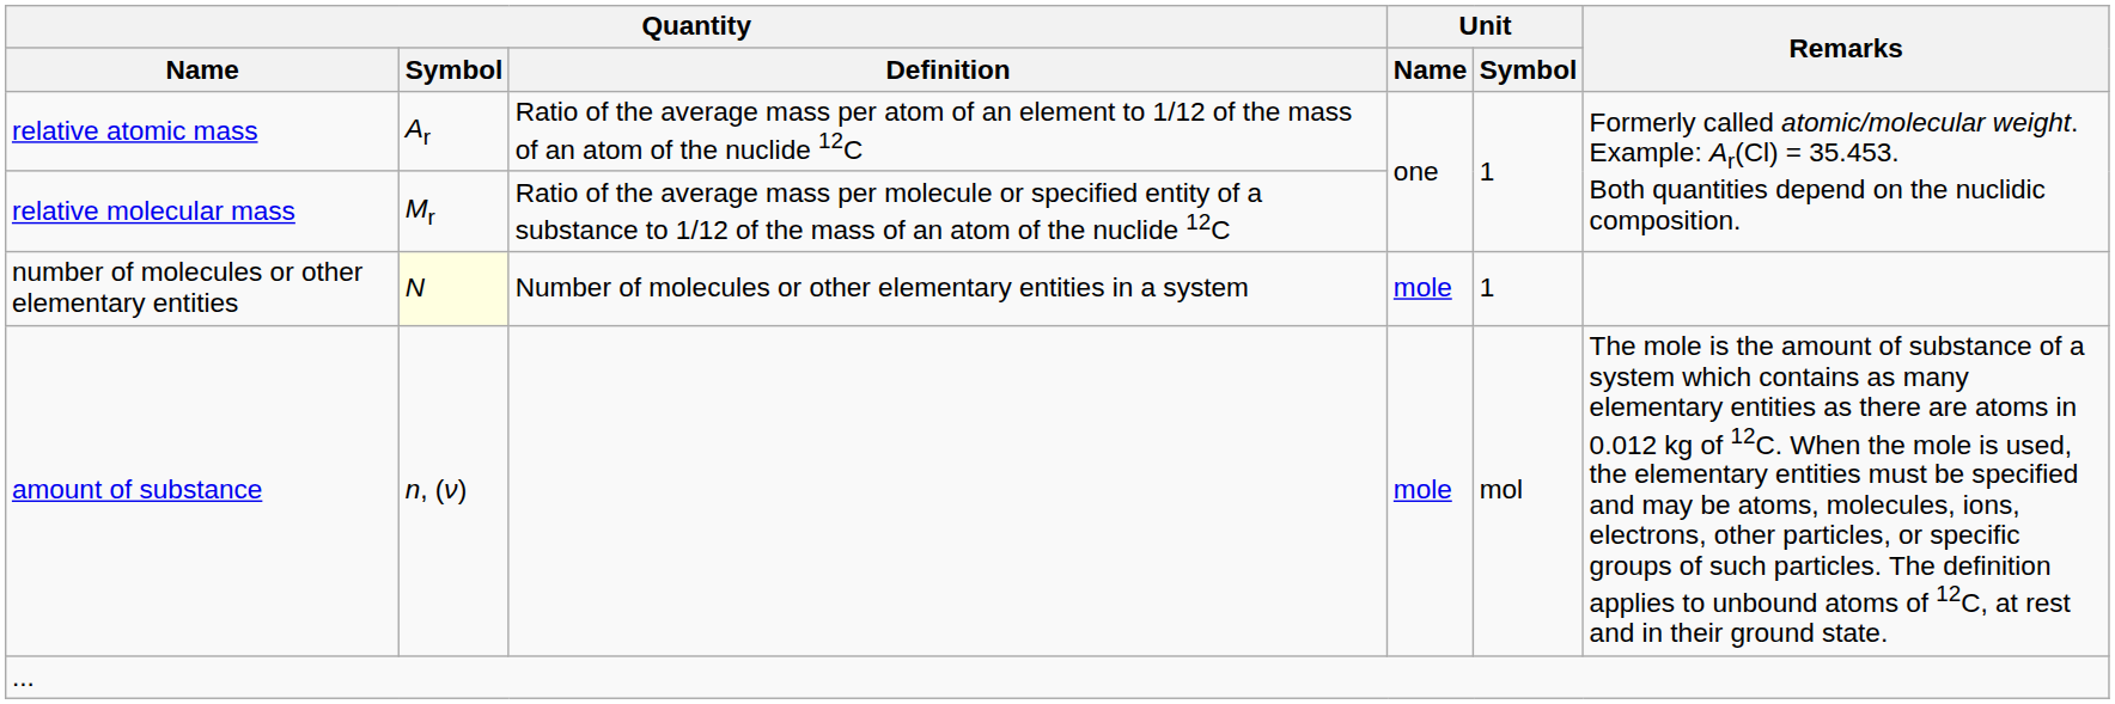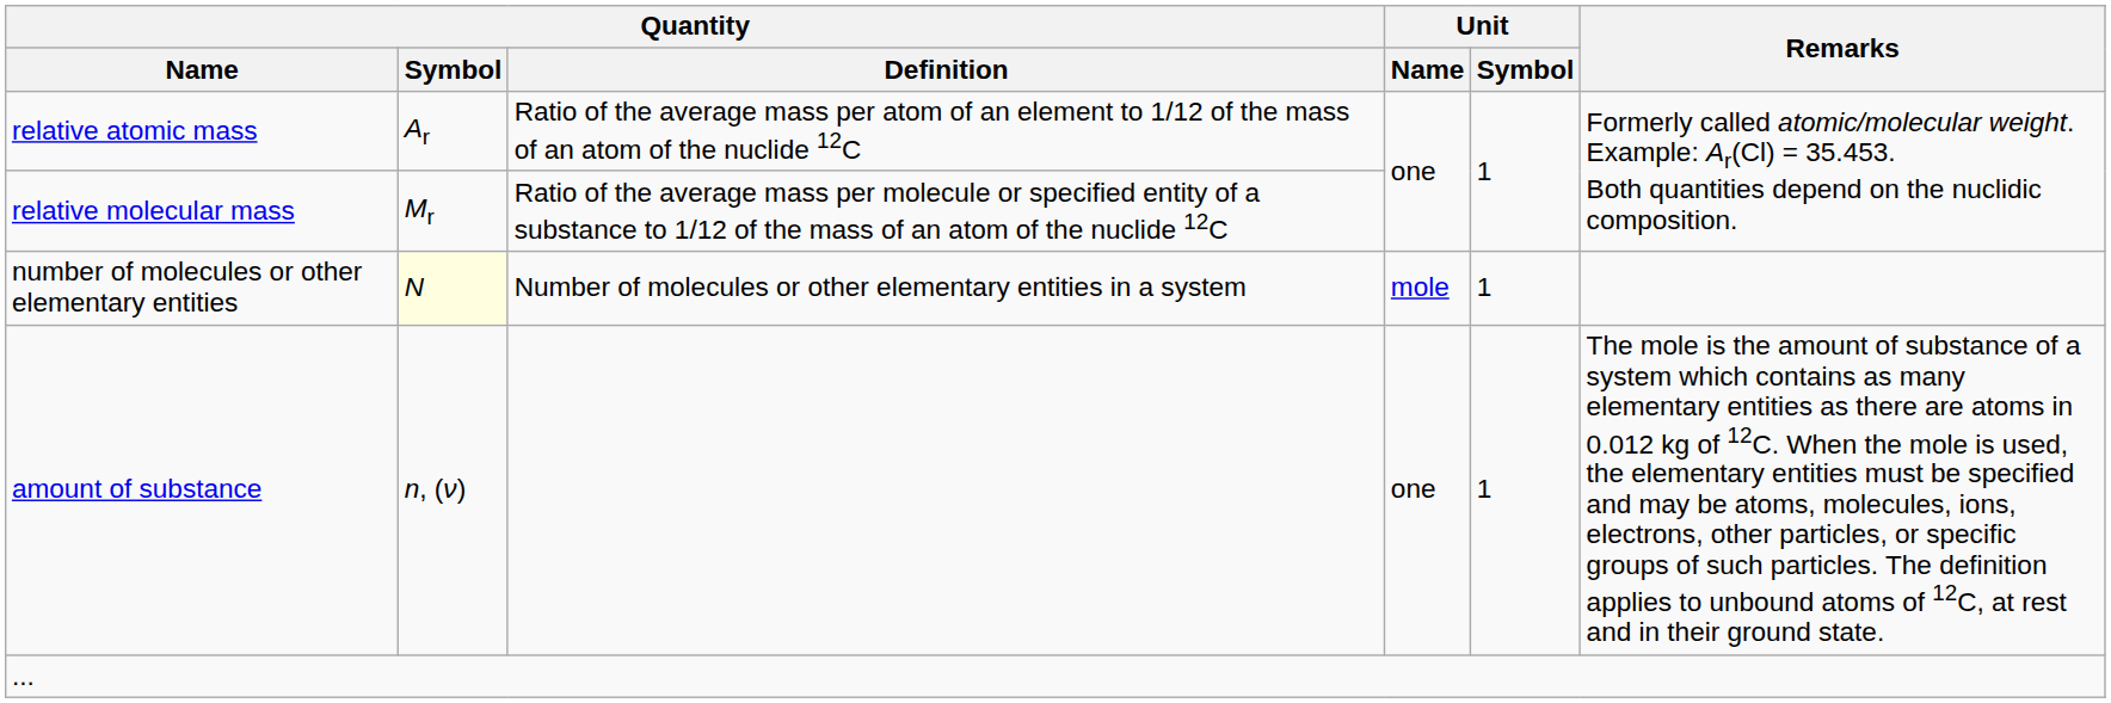amount of substance | Unit / Name: mole -> one
amount of substance | Unit / Symbol: mol -> 1
